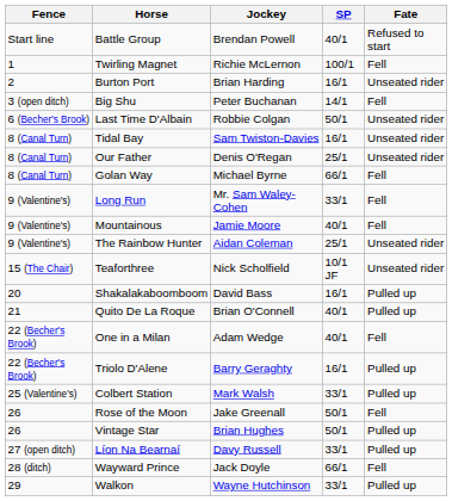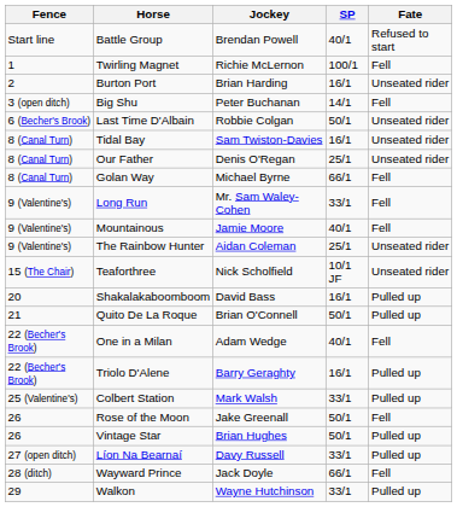Quito De La Roque | SP: 40/1 -> 50/1
